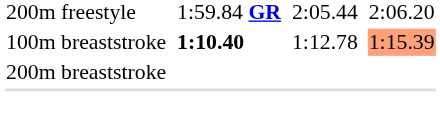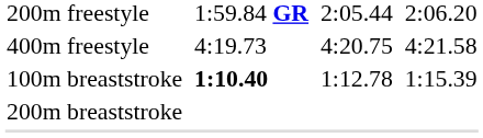+ row: 400m freestyle | 4:19.73 | 4:20.75 | 4:21.58
100m breaststroke | column 7: lightsalmon background -> no background
